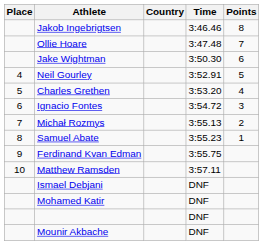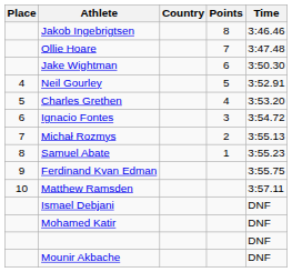columns swapped: Time <-> Points
